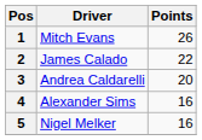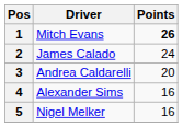1 | Points: normal -> bold
2 | Points: 22 -> 24
